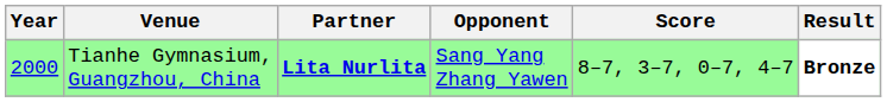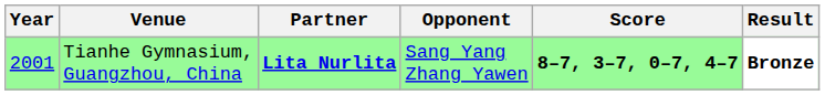Tianhe Gymnasium, Guangzhou, China | Year: 2000 -> 2001
Tianhe Gymnasium, Guangzhou, China | Score: normal -> bold
